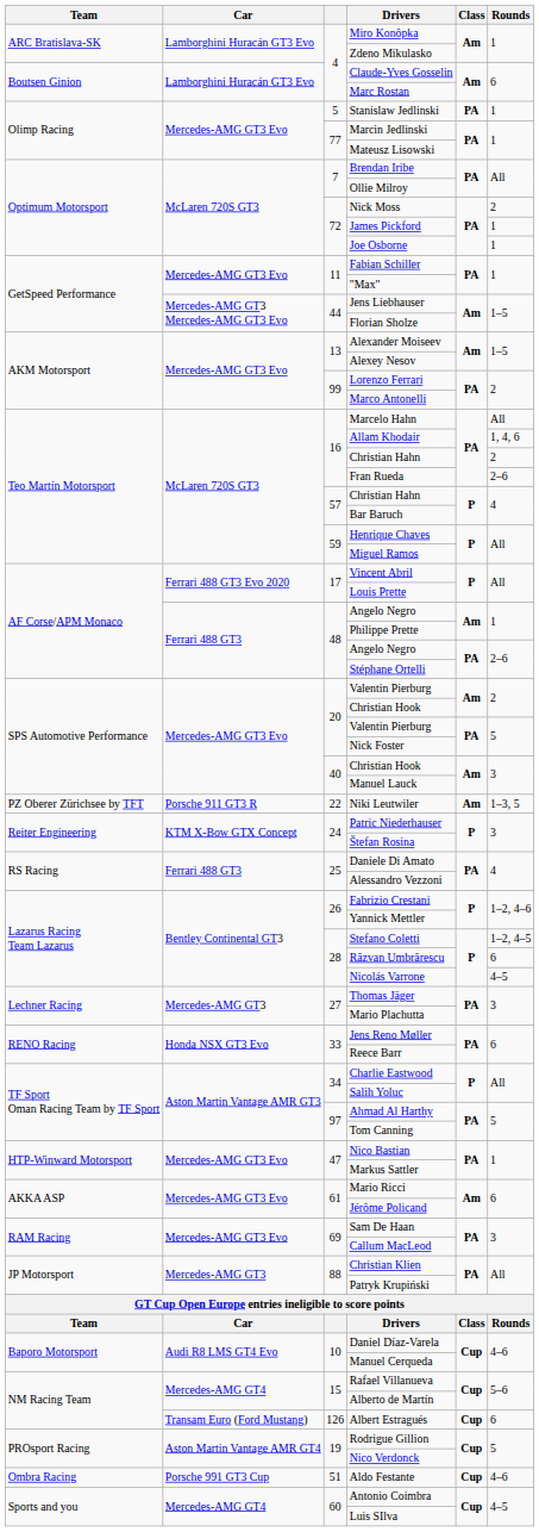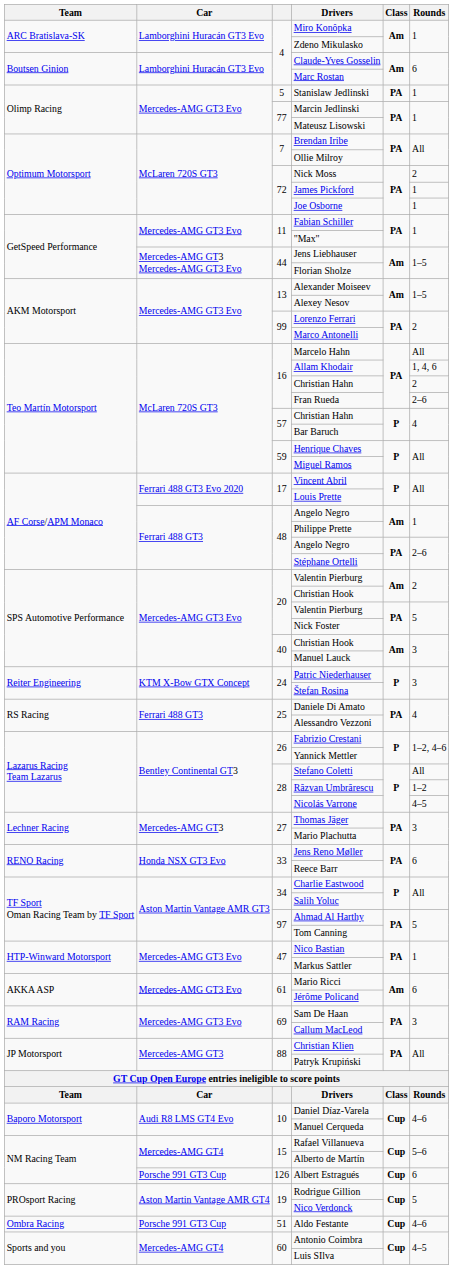- row: PZ Oberer Zürichsee by TFT | Porsche 911 GT3 R | 22 | Niki Leutwiler | Am | 1–3, 5
Stefano Coletti | Rounds: 1–2, 4–5 -> All
Răzvan Umbrărescu | Rounds: 6 -> 1–2
Albert Estragués | Car: Transam Euro (Ford Mustang) -> Porsche 991 GT3 Cup
